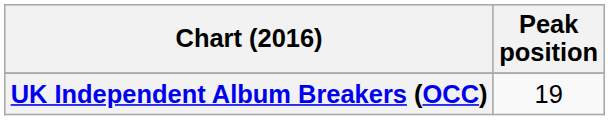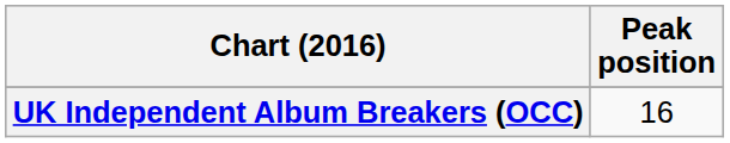UK Independent Album Breakers (OCC) | Peak position: 19 -> 16
